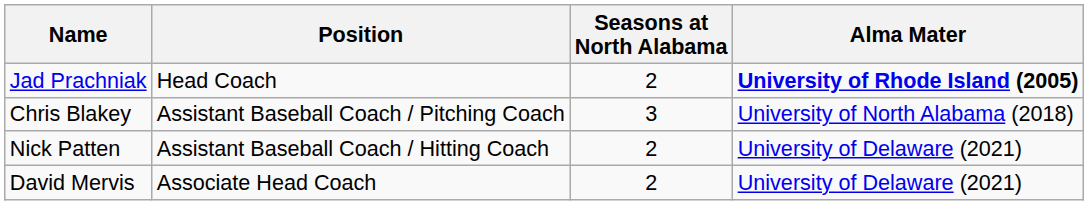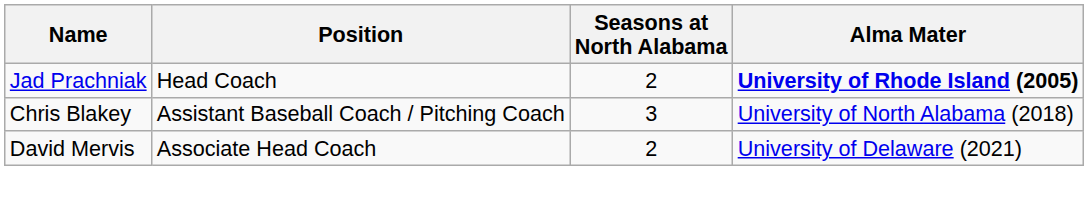- row: Nick Patten | Assistant Baseball Coach / Hitting Coach | 2 | University of Delaware (2021)
